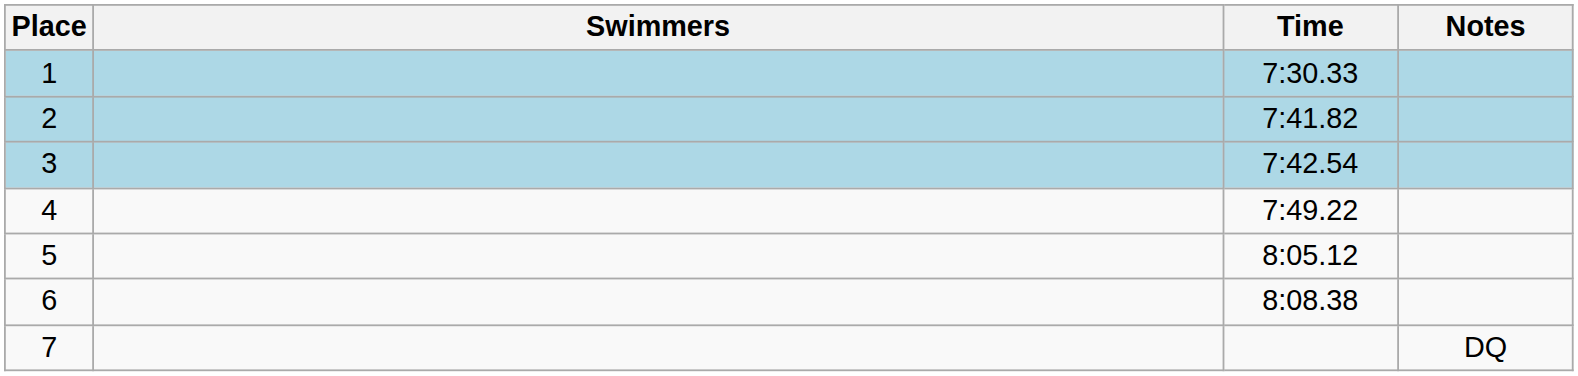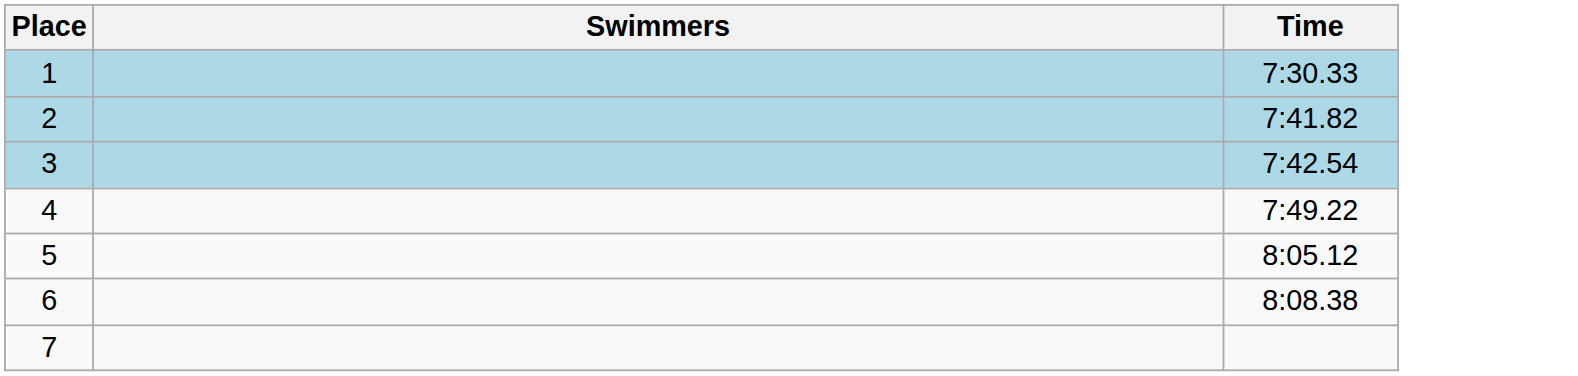- column: Notes | DQ
